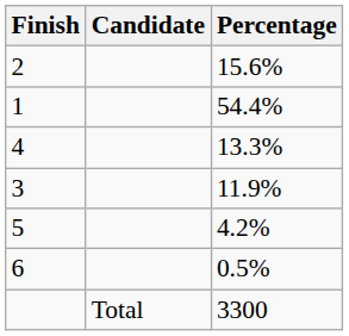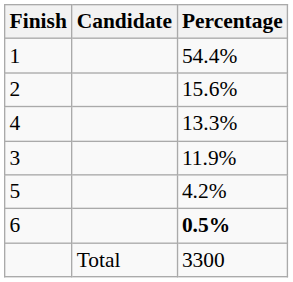rows swapped: 1 <-> 2
6 | Percentage: normal -> bold
